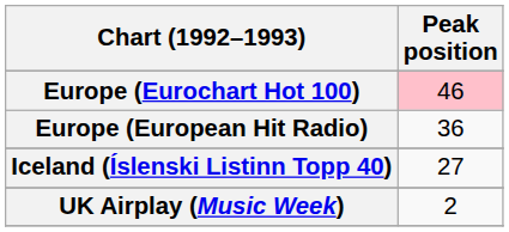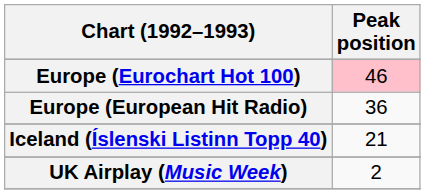Iceland (Íslenski Listinn Topp 40) | Peak position: 27 -> 21
